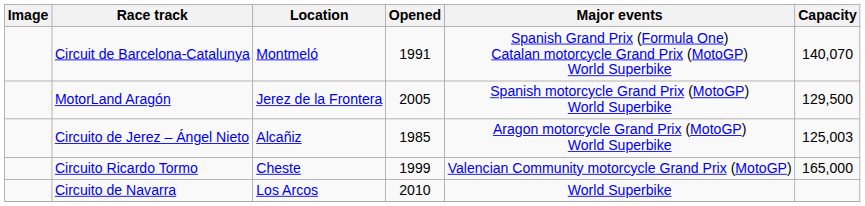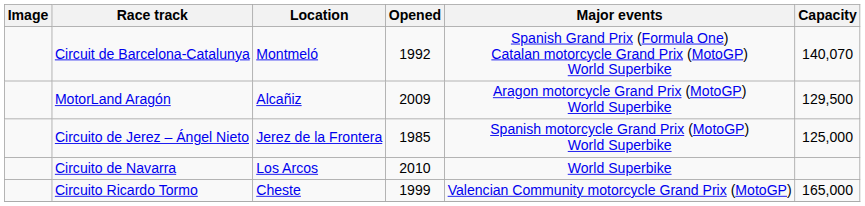Circuit de Barcelona-Catalunya | Opened: 1991 -> 1992
MotorLand Aragón | Location: Jerez de la Frontera -> Alcañiz
MotorLand Aragón | Opened: 2005 -> 2009
MotorLand Aragón | Major events: Spanish motorcycle Grand Prix (MotoGP) World Superbike -> Aragon motorcycle Grand Prix (MotoGP) World Superbike
Circuito de Jerez – Ángel Nieto | Location: Alcañiz -> Jerez de la Frontera
Circuito de Jerez – Ángel Nieto | Major events: Aragon motorcycle Grand Prix (MotoGP) World Superbike -> Spanish motorcycle Grand Prix (MotoGP) World Superbike
Circuito de Jerez – Ángel Nieto | Capacity: 125,003 -> 125,000
rows swapped: Circuito Ricardo Tormo <-> Circuito de Navarra
